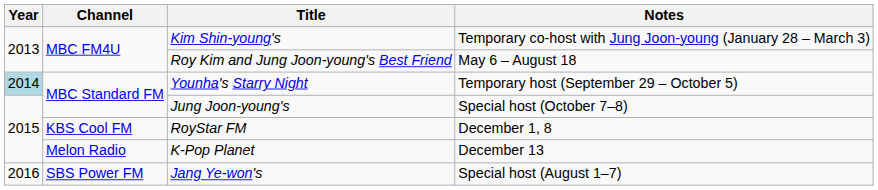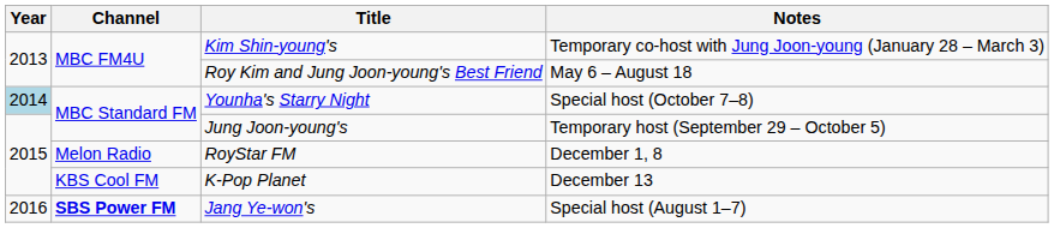Younha's Starry Night | Notes: Temporary host (September 29 – October 5) -> Special host (October 7–8)
Jung Joon-young's | Notes: Special host (October 7–8) -> Temporary host (September 29 – October 5)
RoyStar FM | Channel: KBS Cool FM -> Melon Radio
K-Pop Planet | Channel: Melon Radio -> KBS Cool FM
Jang Ye-won's | Channel: normal -> bold
